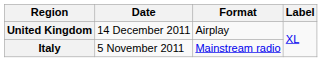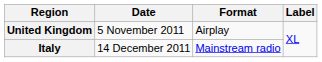United Kingdom | Date: 14 December 2011 -> 5 November 2011
Italy | Date: 5 November 2011 -> 14 December 2011
